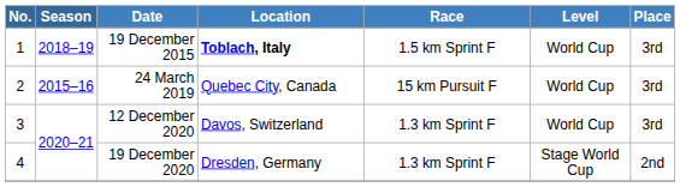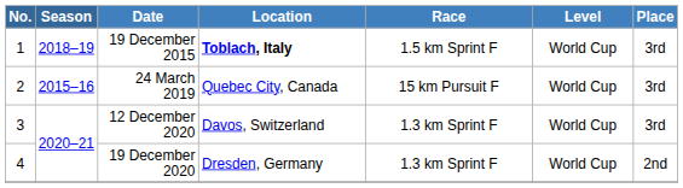19 December 2020 | Level: Stage World Cup -> World Cup
